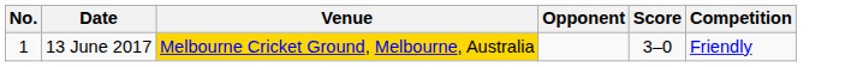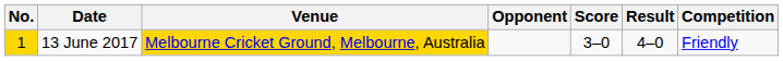+ column: Result | 4–0
13 June 2017 | No.: no background -> gold background
